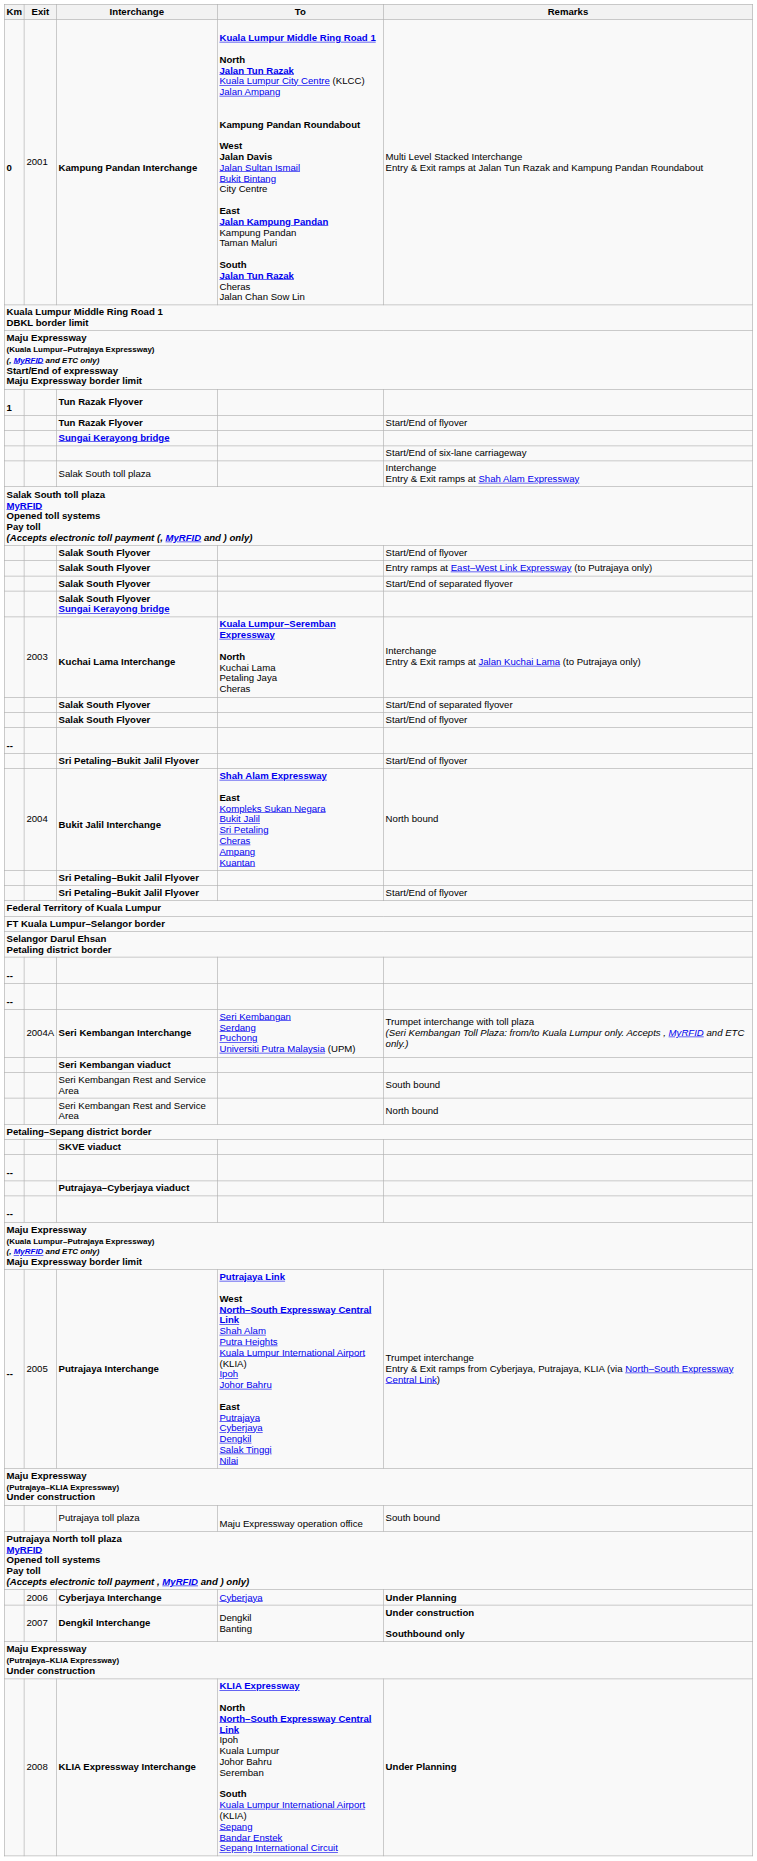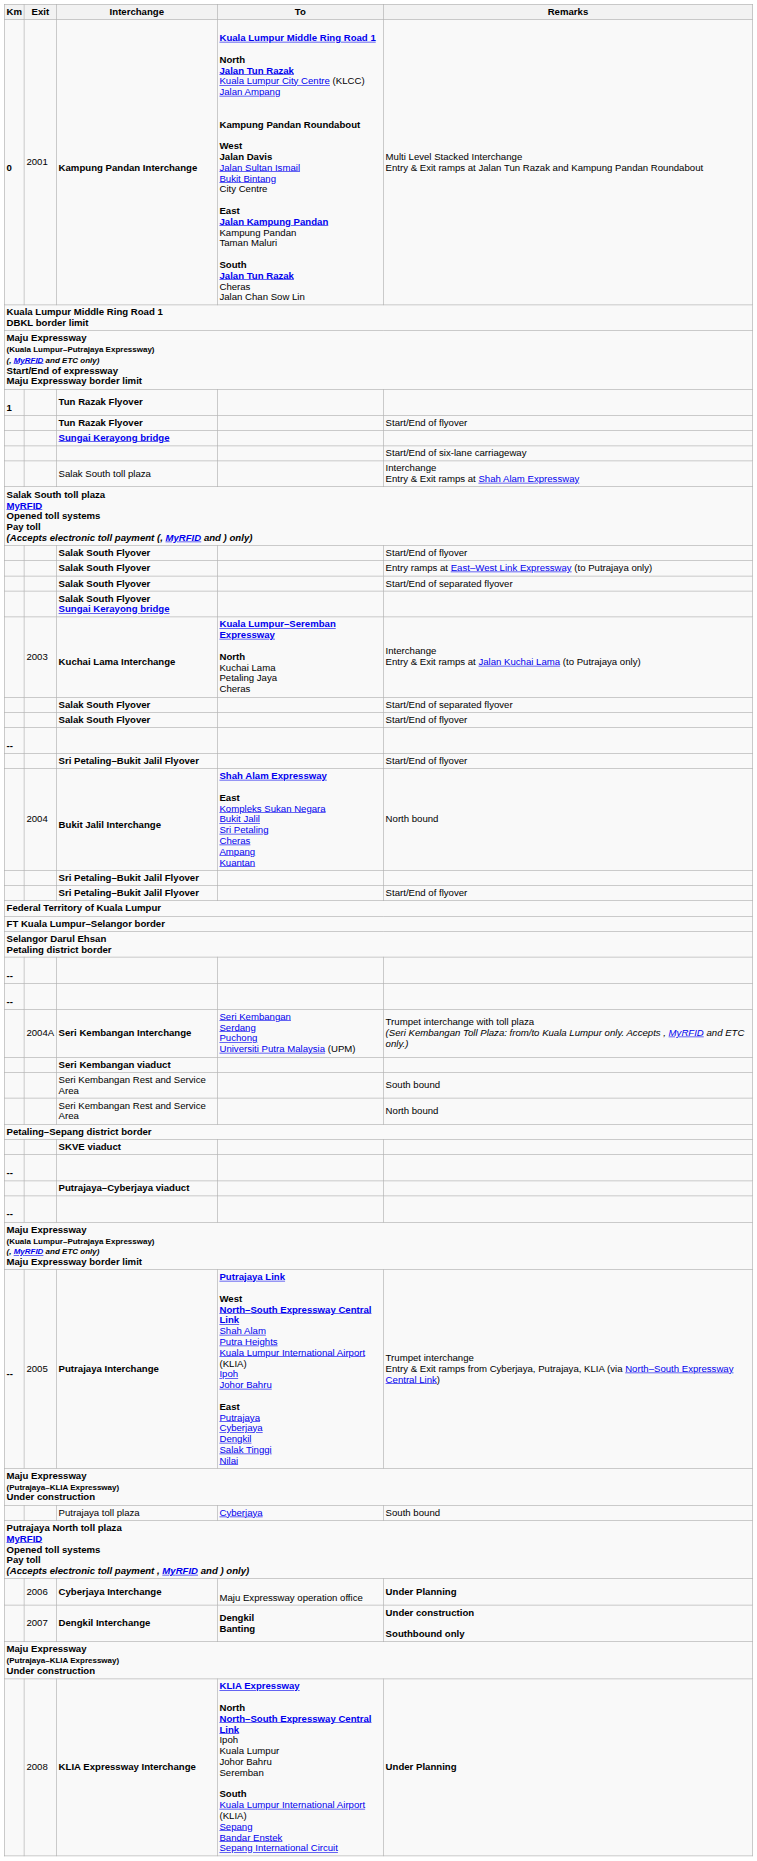Putrajaya toll plaza | To: Maju Expressway operation office -> Cyberjaya
Cyberjaya Interchange | To: Cyberjaya -> Maju Expressway operation office
Dengkil Interchange | To: normal -> bold
